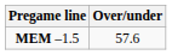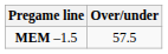MEM –1.5 | Over/under: 57.6 -> 57.5
